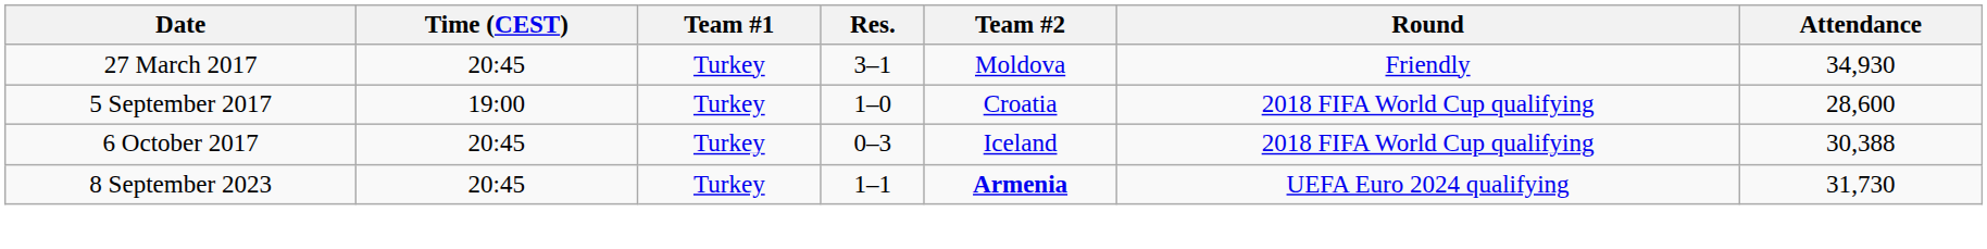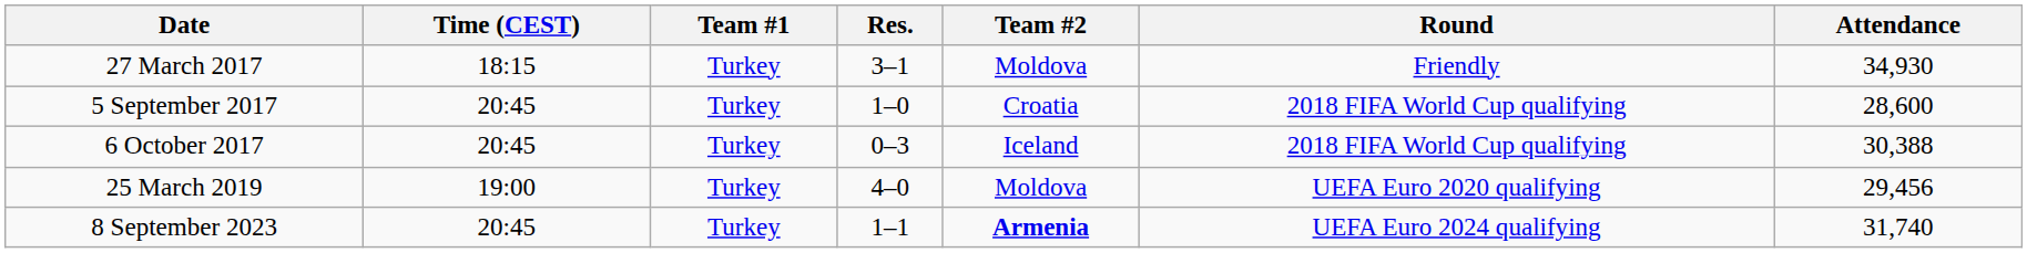27 March 2017 | Time (CEST): 20:45 -> 18:15
5 September 2017 | Time (CEST): 19:00 -> 20:45
+ row: 25 March 2019 | 19:00 | Turkey | 4–0 | Moldova | UEFA Euro 2020 qualifying | 29,456
8 September 2023 | Attendance: 31,730 -> 31,740
